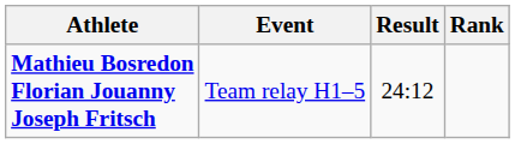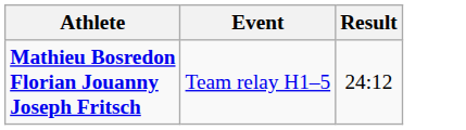- column: Rank
